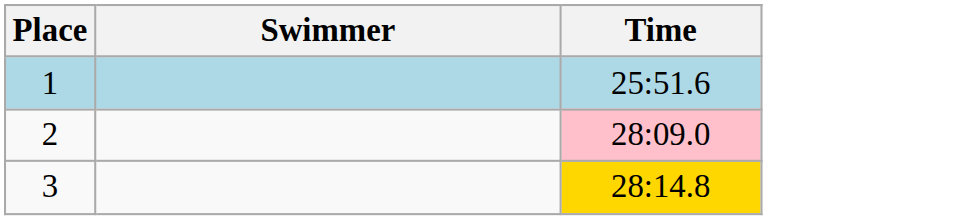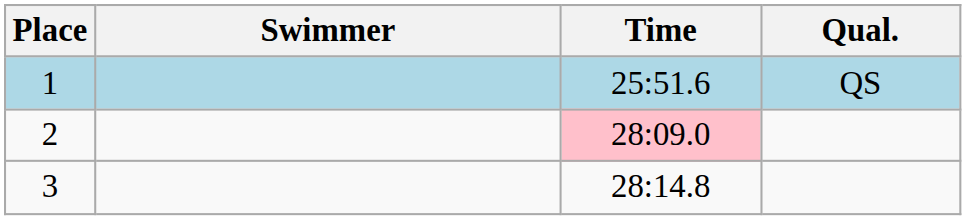+ column: Qual. | QS
3 | Time: gold background -> no background
